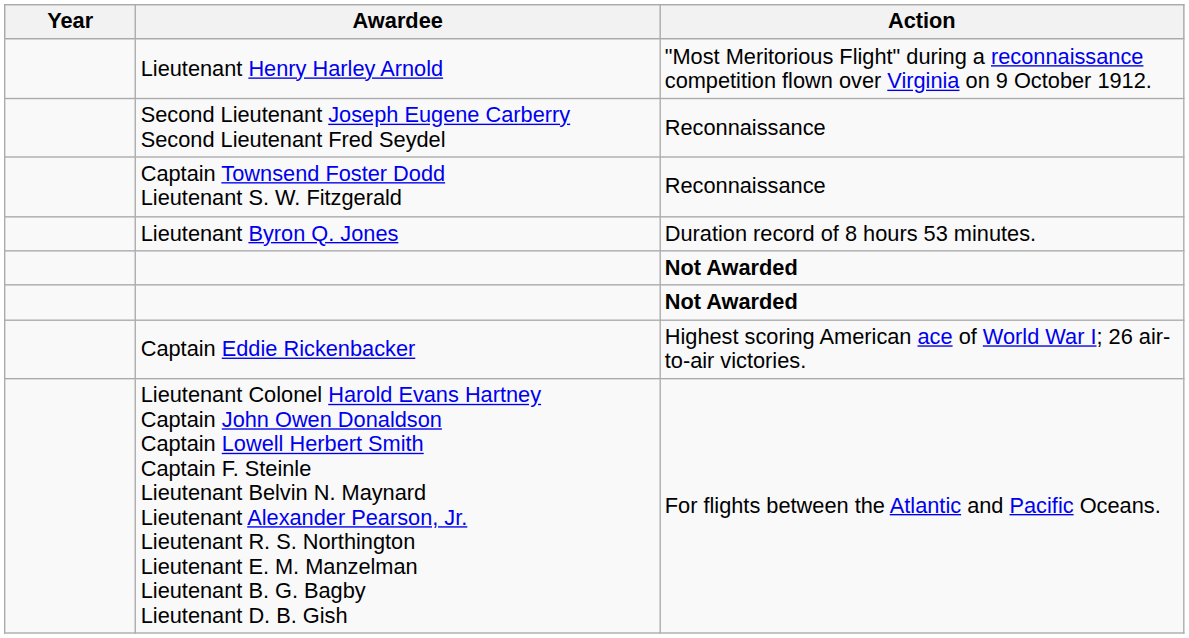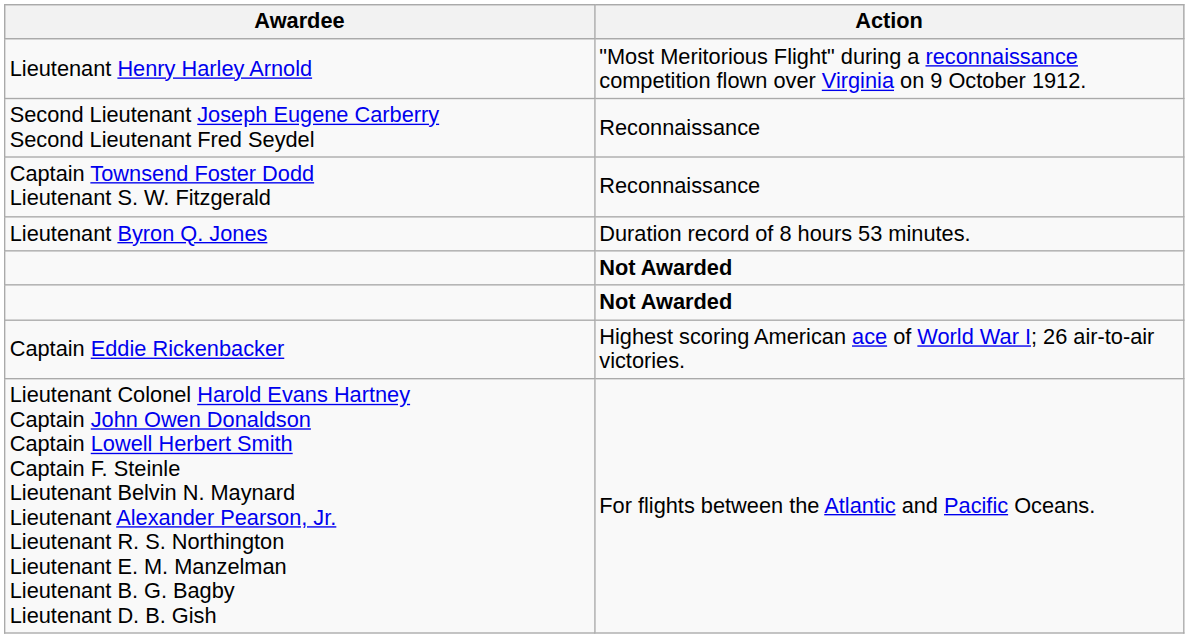- column: Year
